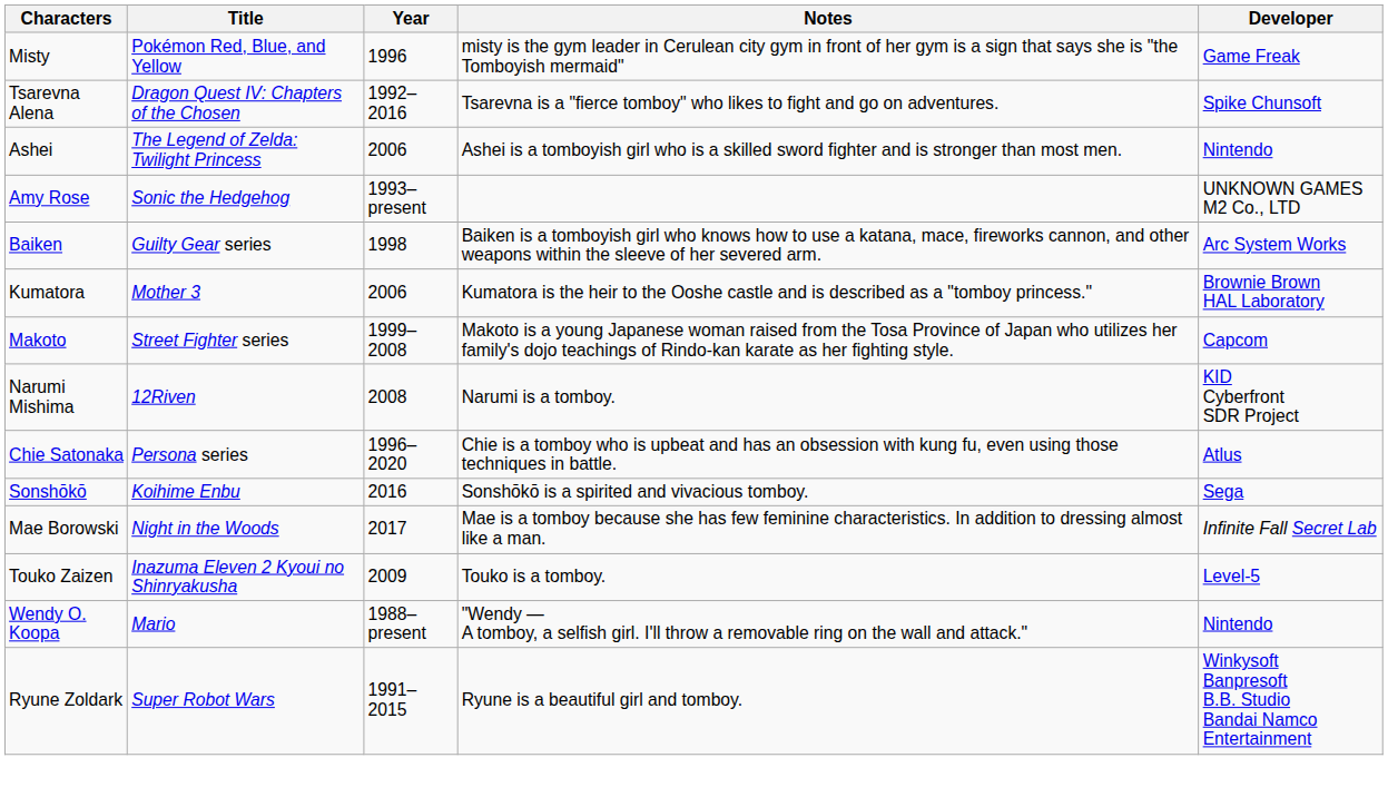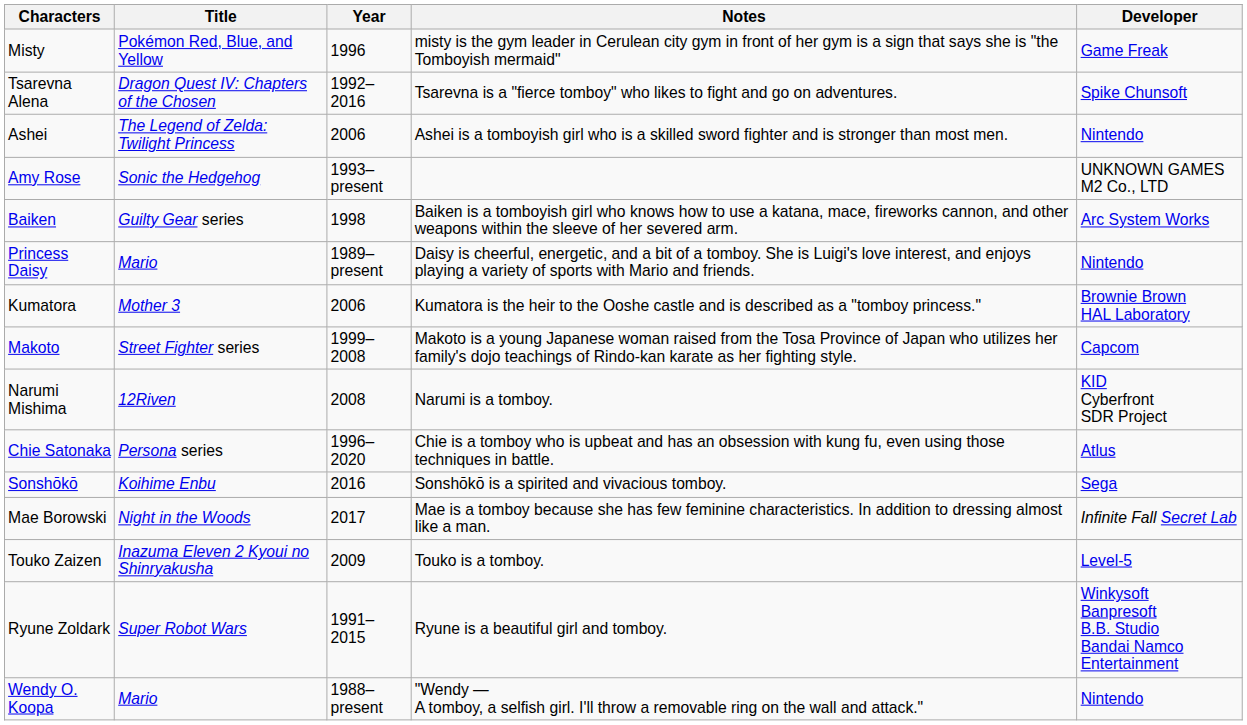+ row: Princess Daisy | Mario | 1989–present | Daisy is cheerful, energetic, and a bit of a tomboy. She is Luigi's love interest, and enjoys playing a variety of sports with Mario and friends. | Nintendo
rows swapped: Ryune Zoldark <-> Wendy O. Koopa
